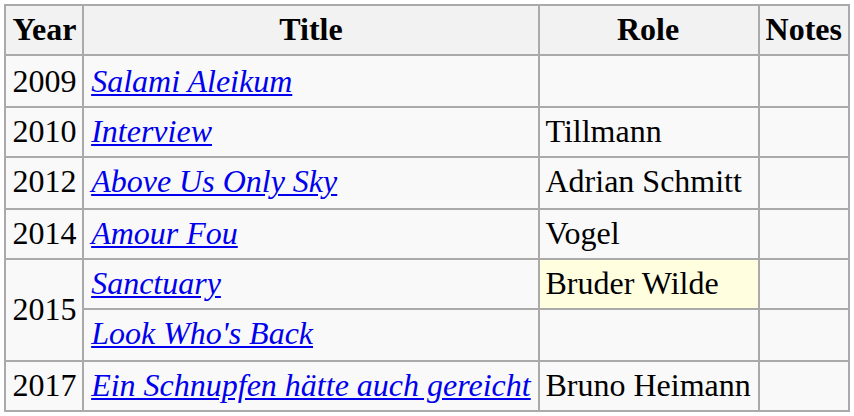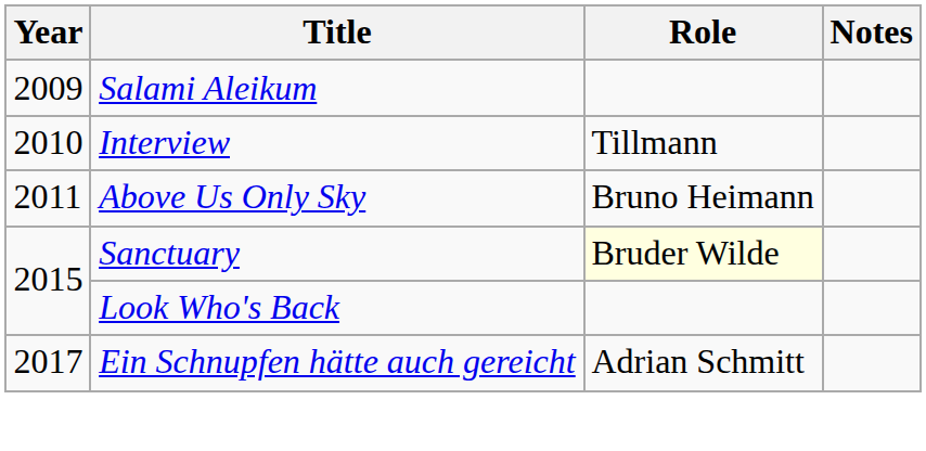Above Us Only Sky | Year: 2012 -> 2011
Above Us Only Sky | Role: Adrian Schmitt -> Bruno Heimann
- row: 2014 | Amour Fou | Vogel
Ein Schnupfen hätte auch gereicht | Role: Bruno Heimann -> Adrian Schmitt
